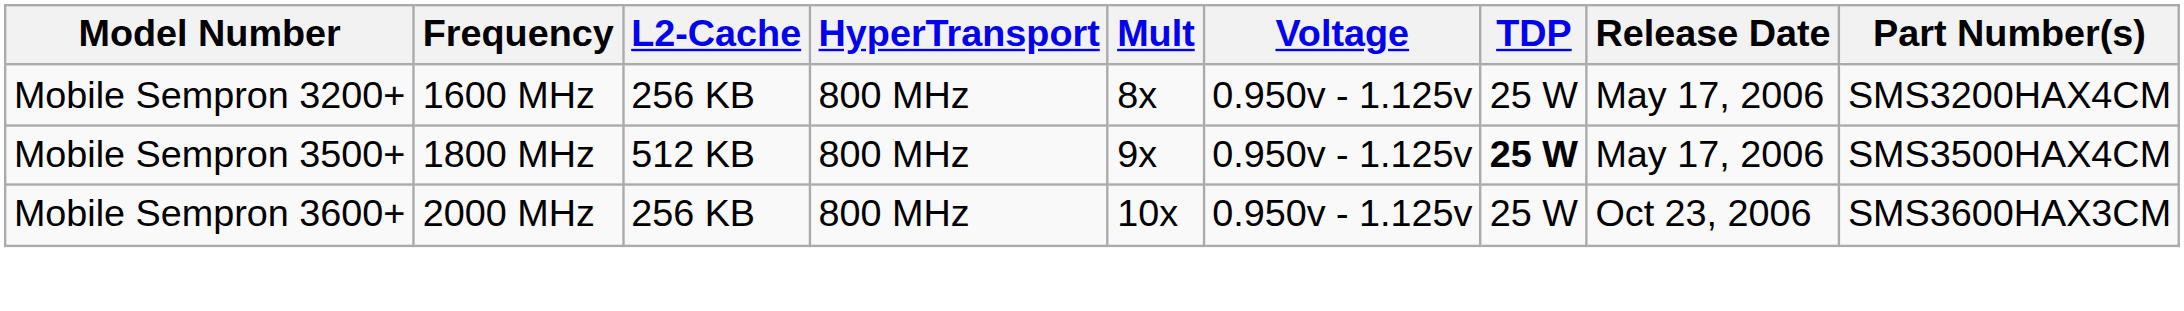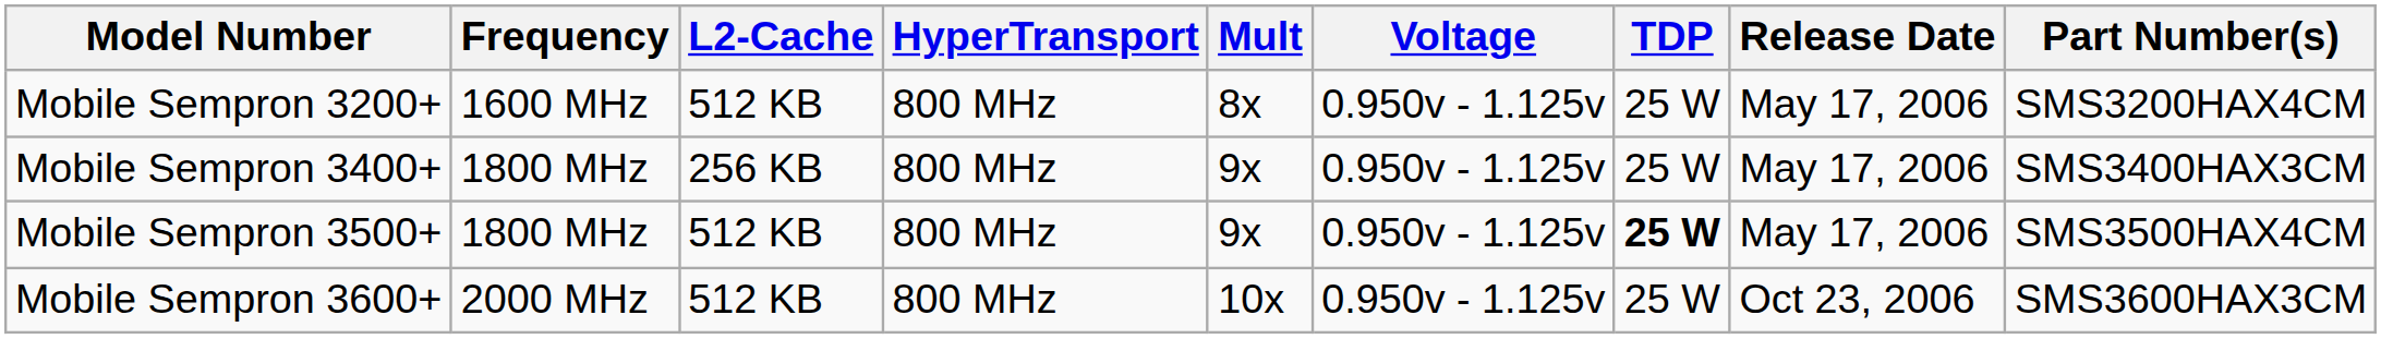Mobile Sempron 3200+ | L2-Cache: 256 KB -> 512 KB
+ row: Mobile Sempron 3400+ | 1800 MHz | 256 KB | 800 MHz | 9x | 0.950v - 1.125v | 25 W | May 17, 2006 | SMS3400HAX3CM
Mobile Sempron 3600+ | L2-Cache: 256 KB -> 512 KB
